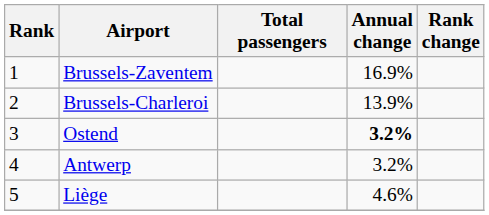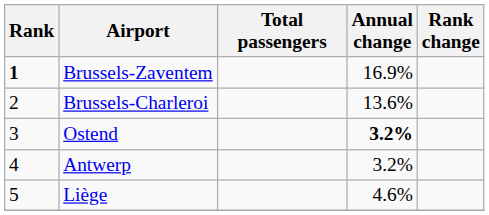Brussels-Zaventem | Rank: normal -> bold
Brussels-Charleroi | Annual change: 13.9% -> 13.6%
